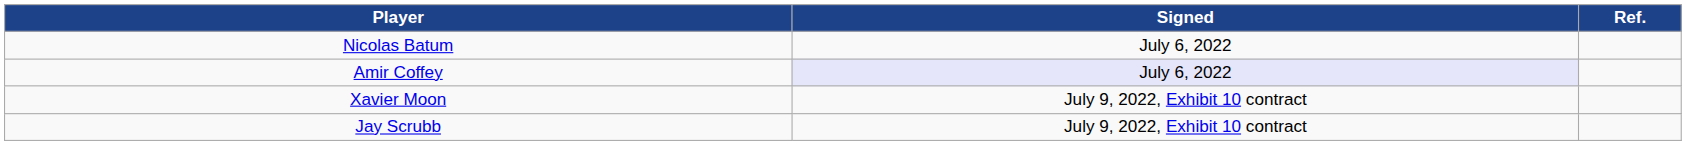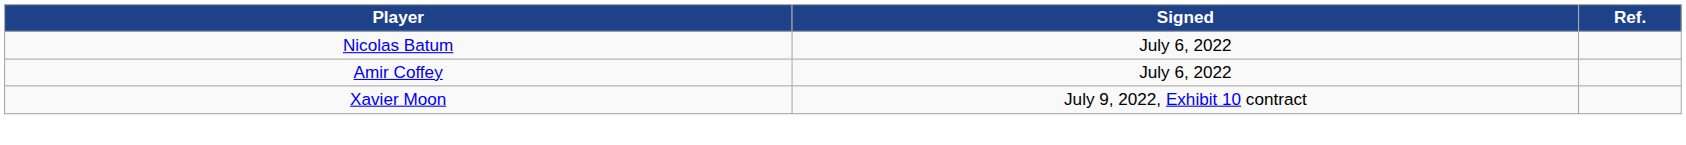Amir Coffey | Signed: lavender background -> no background
- row: Jay Scrubb | July 9, 2022, Exhibit 10 contract
